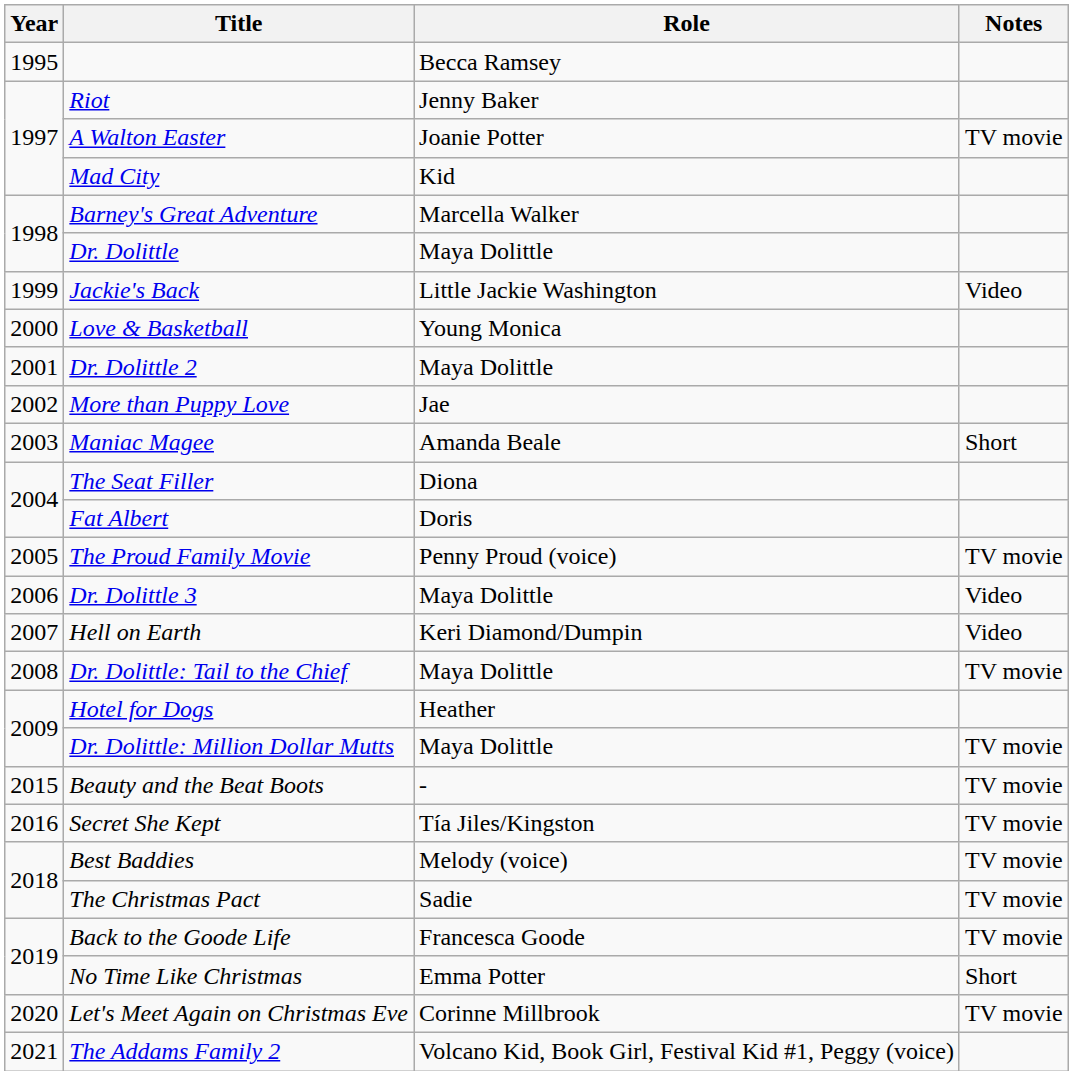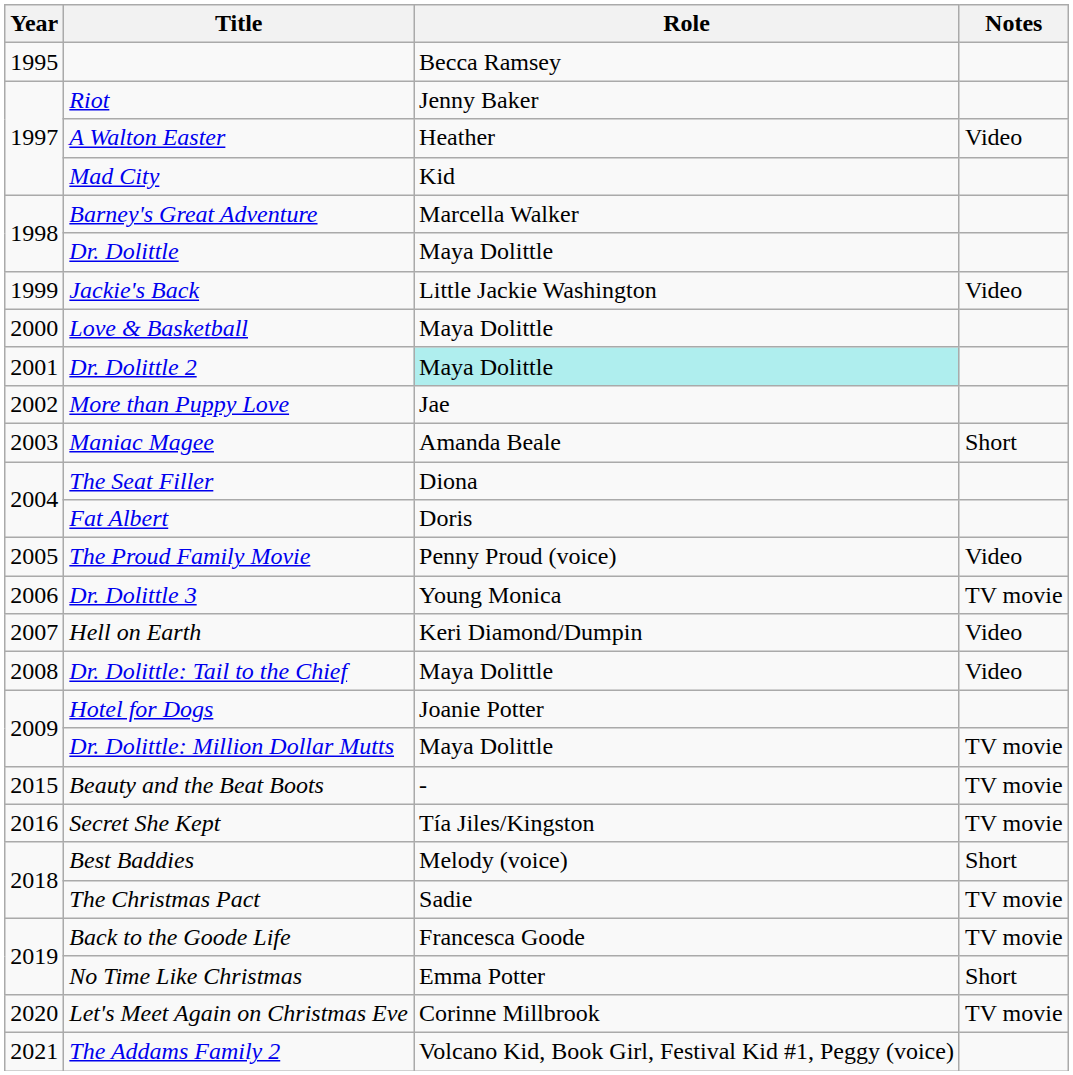A Walton Easter | Role: Joanie Potter -> Heather
A Walton Easter | Notes: TV movie -> Video
Love & Basketball | Role: Young Monica -> Maya Dolittle
Dr. Dolittle 2 | Role: no background -> paleturquoise background
The Proud Family Movie | Notes: TV movie -> Video
Dr. Dolittle 3 | Role: Maya Dolittle -> Young Monica
Dr. Dolittle 3 | Notes: Video -> TV movie
Dr. Dolittle: Tail to the Chief | Notes: TV movie -> Video
Hotel for Dogs | Role: Heather -> Joanie Potter
Best Baddies | Notes: TV movie -> Short
